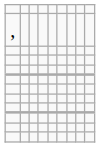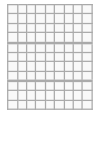- row: ,
